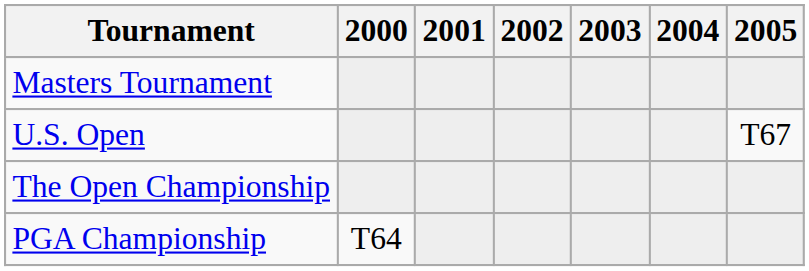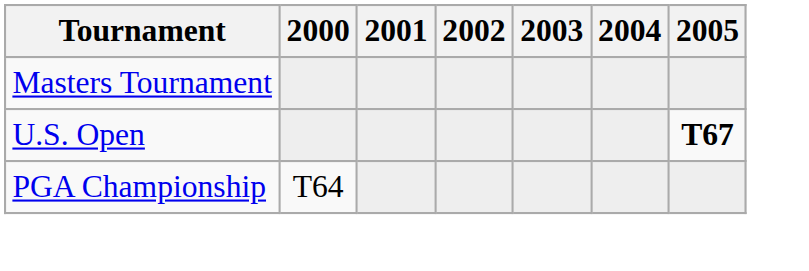U.S. Open | 2005: normal -> bold
- row: The Open Championship
